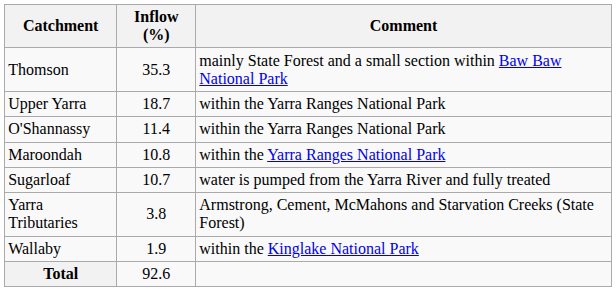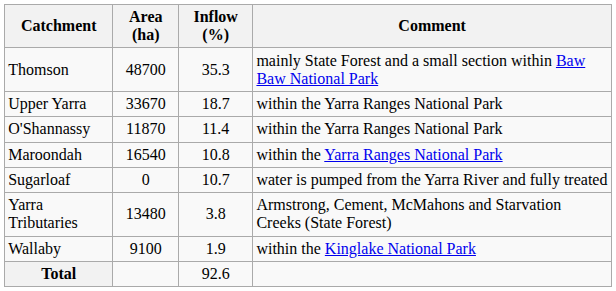+ column: Area (ha) | 48700 | 33670 | 11870 | 16540 | 0 | 13480 | 9100
